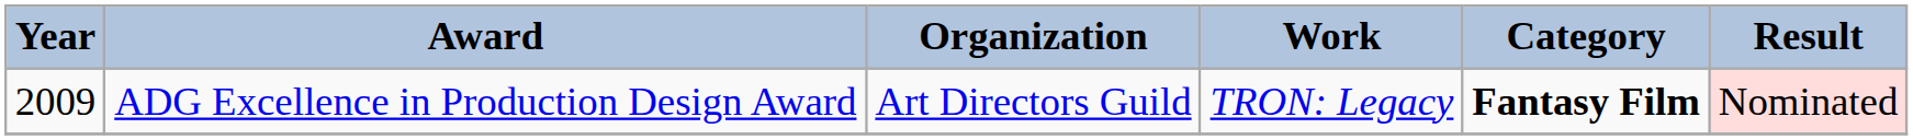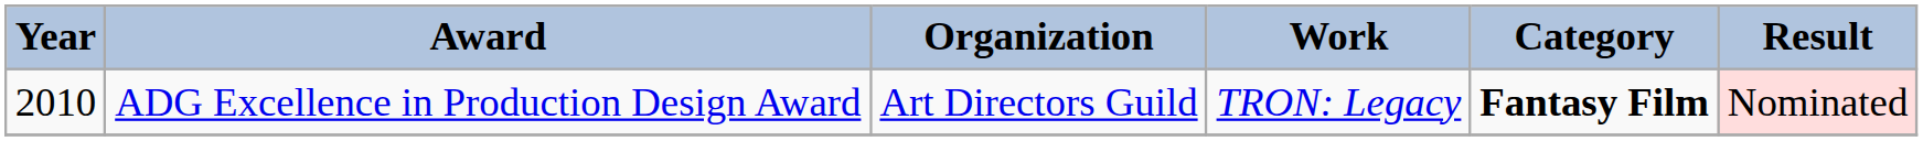ADG Excellence in Production Design Award | Year: 2009 -> 2010
